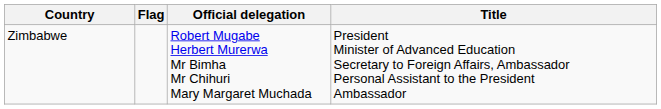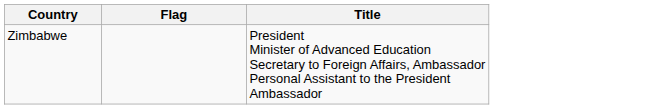- column: Official delegation | Robert Mugabe Herbert Murerwa Mr Bimha Mr Chihuri Mary Margaret Muchada
